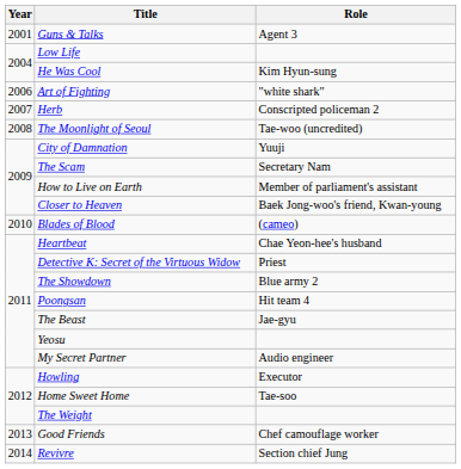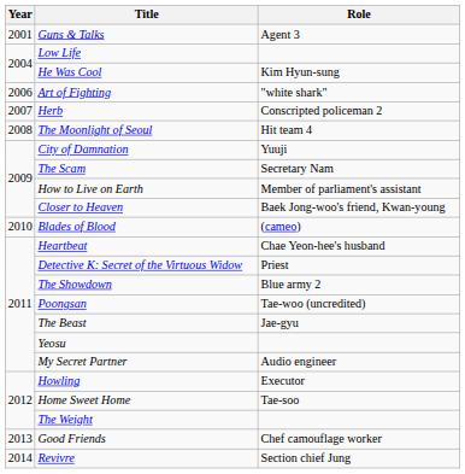The Moonlight of Seoul | Role: Tae-woo (uncredited) -> Hit team 4
Poongsan | Role: Hit team 4 -> Tae-woo (uncredited)
